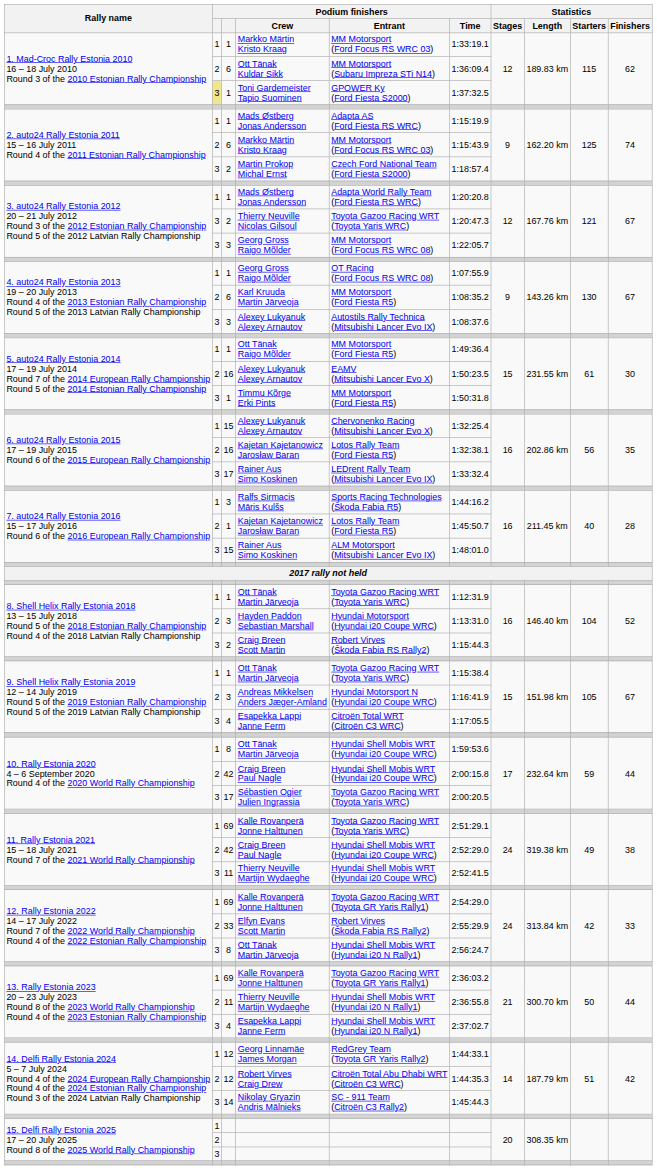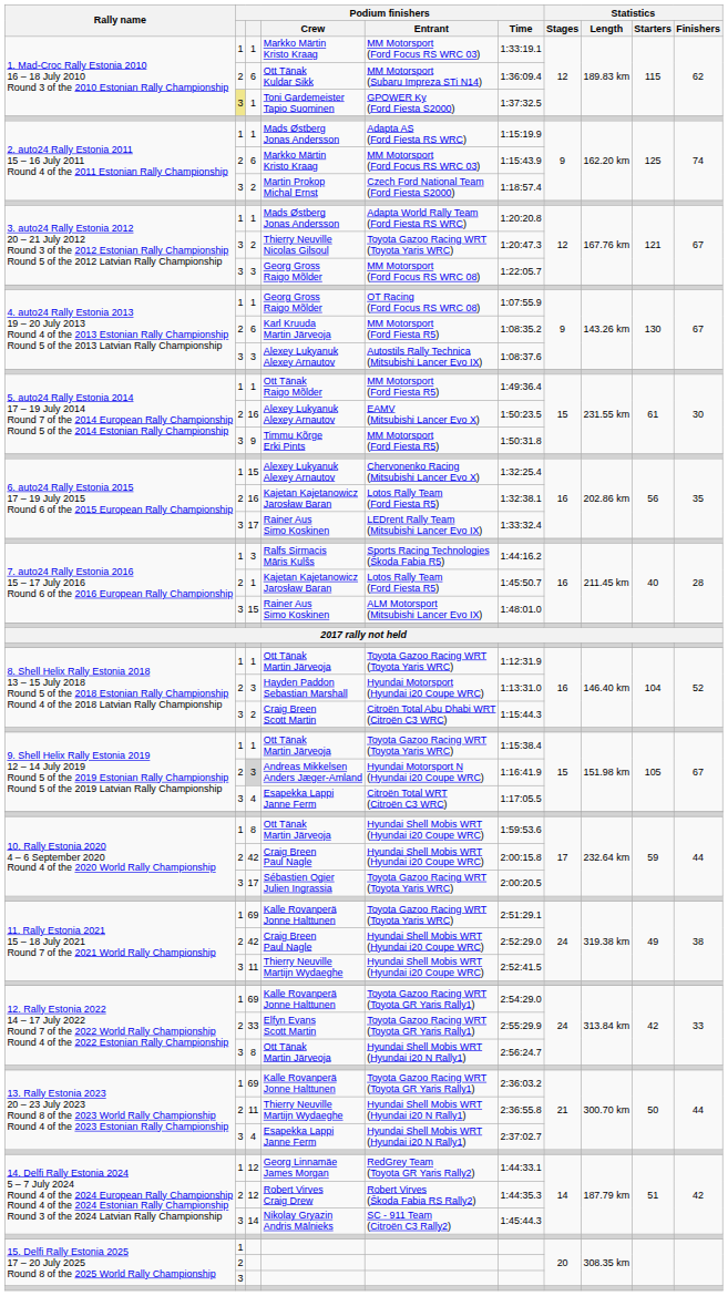Timmu Kõrge Erki Pints | column 3: 1 -> 9
Craig Breen Scott Martin | Podium finishers / Entrant: Robert Virves (Škoda Fabia RS Rally2) -> Citroën Total Abu Dhabi WRT (Citroën C3 WRC)
Andreas Mikkelsen Anders Jæger-Amland | column 3: no background -> lightgrey background
Elfyn Evans Scott Martin | Podium finishers / Entrant: Robert Virves (Škoda Fabia RS Rally2) -> Toyota Gazoo Racing WRT (Toyota GR Yaris Rally1)
Robert Virves Craig Drew | Podium finishers / Entrant: Citroën Total Abu Dhabi WRT (Citroën C3 WRC) -> Robert Virves (Škoda Fabia RS Rally2)
